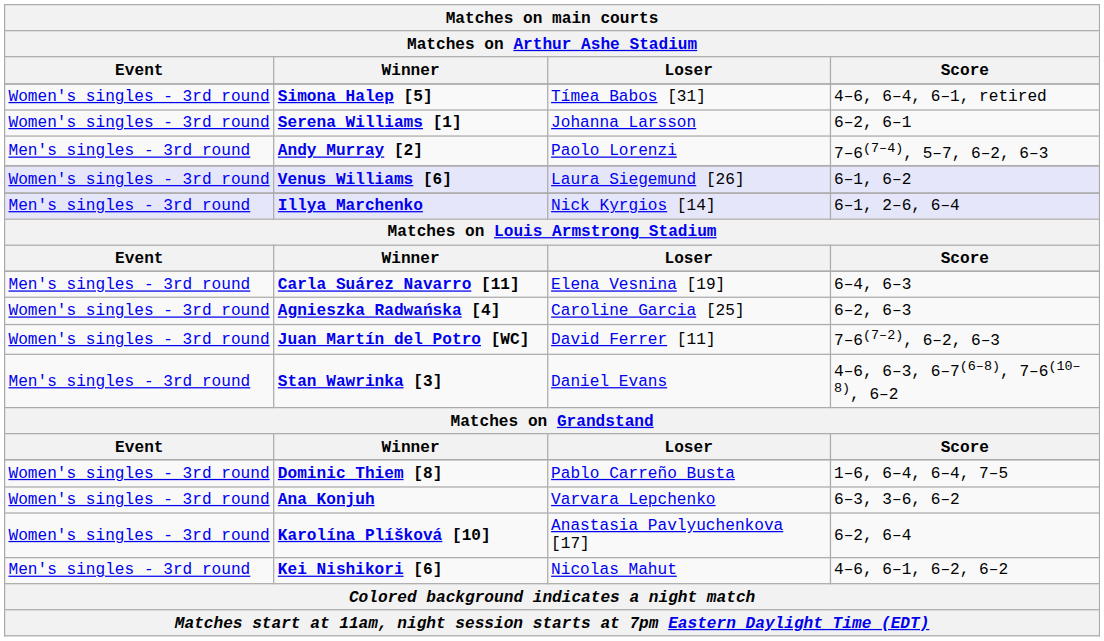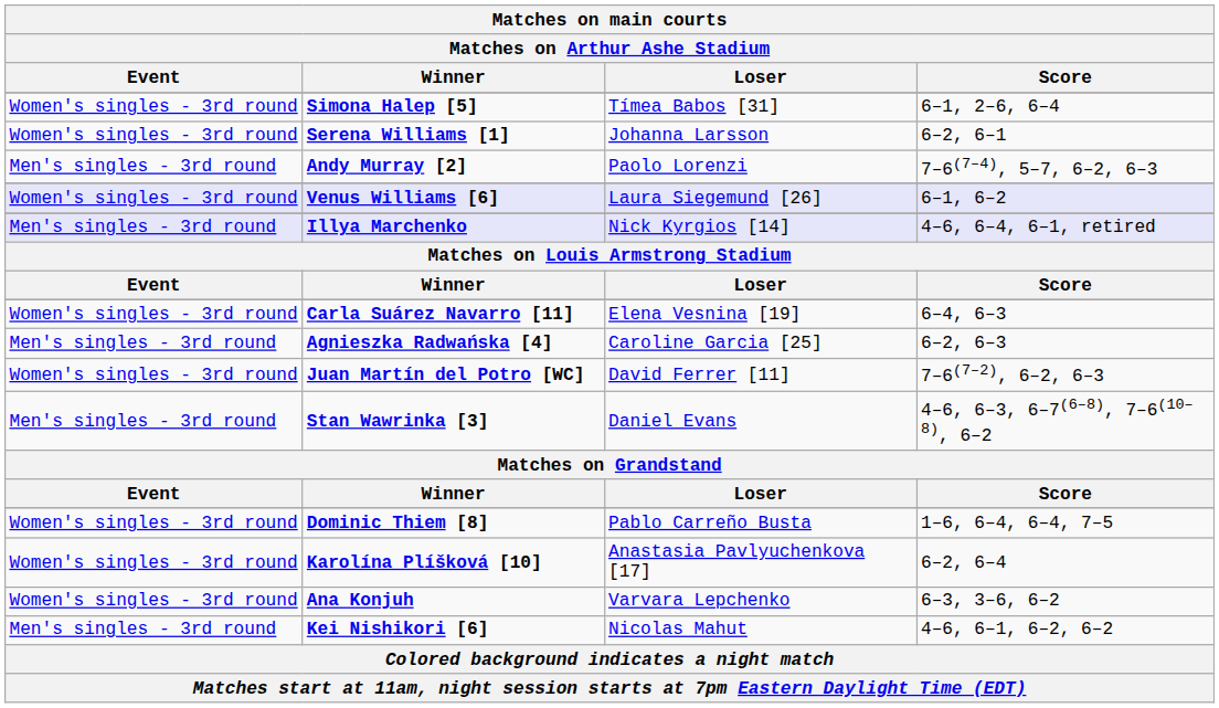Simona Halep [5] | Score: 4–6, 6–4, 6–1, retired -> 6–1, 2–6, 6–4
Illya Marchenko | Score: 6–1, 2–6, 6–4 -> 4–6, 6–4, 6–1, retired
Carla Suárez Navarro [11] | Event: Men's singles - 3rd round -> Women's singles - 3rd round
Agnieszka Radwańska [4] | Event: Women's singles - 3rd round -> Men's singles - 3rd round
rows swapped: Ana Konjuh <-> Karolína Plíšková [10]
